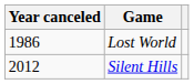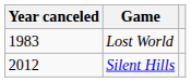Lost World | Year canceled: 1986 -> 1983
